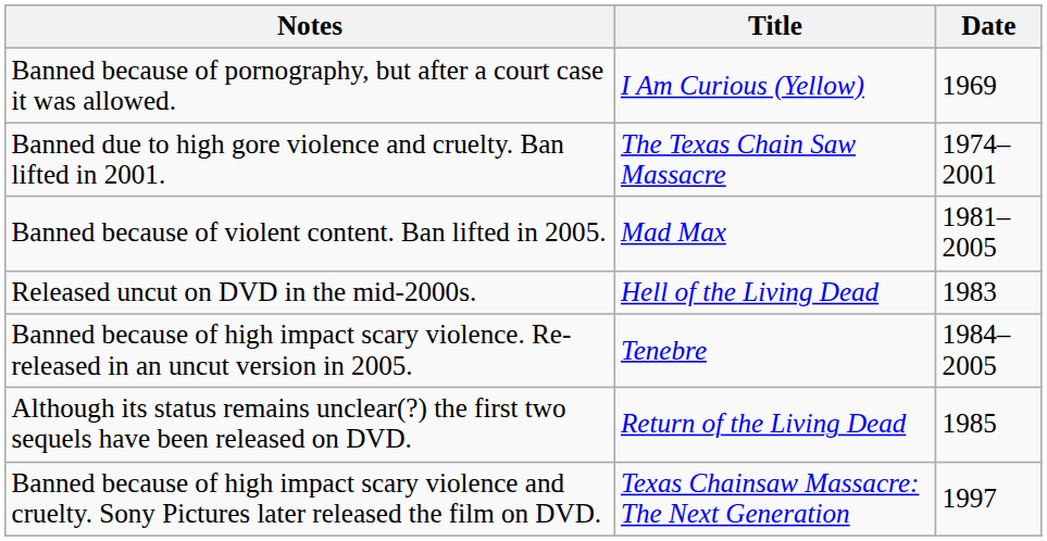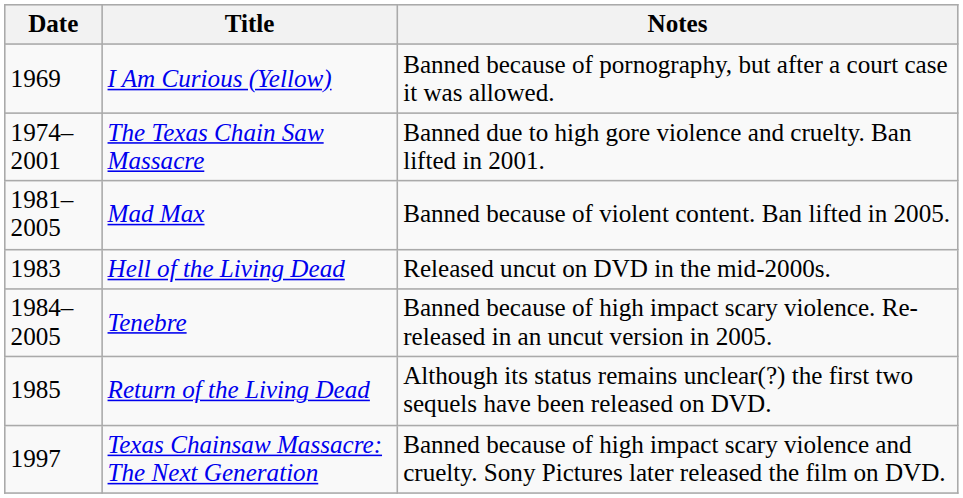columns swapped: Date <-> Notes
